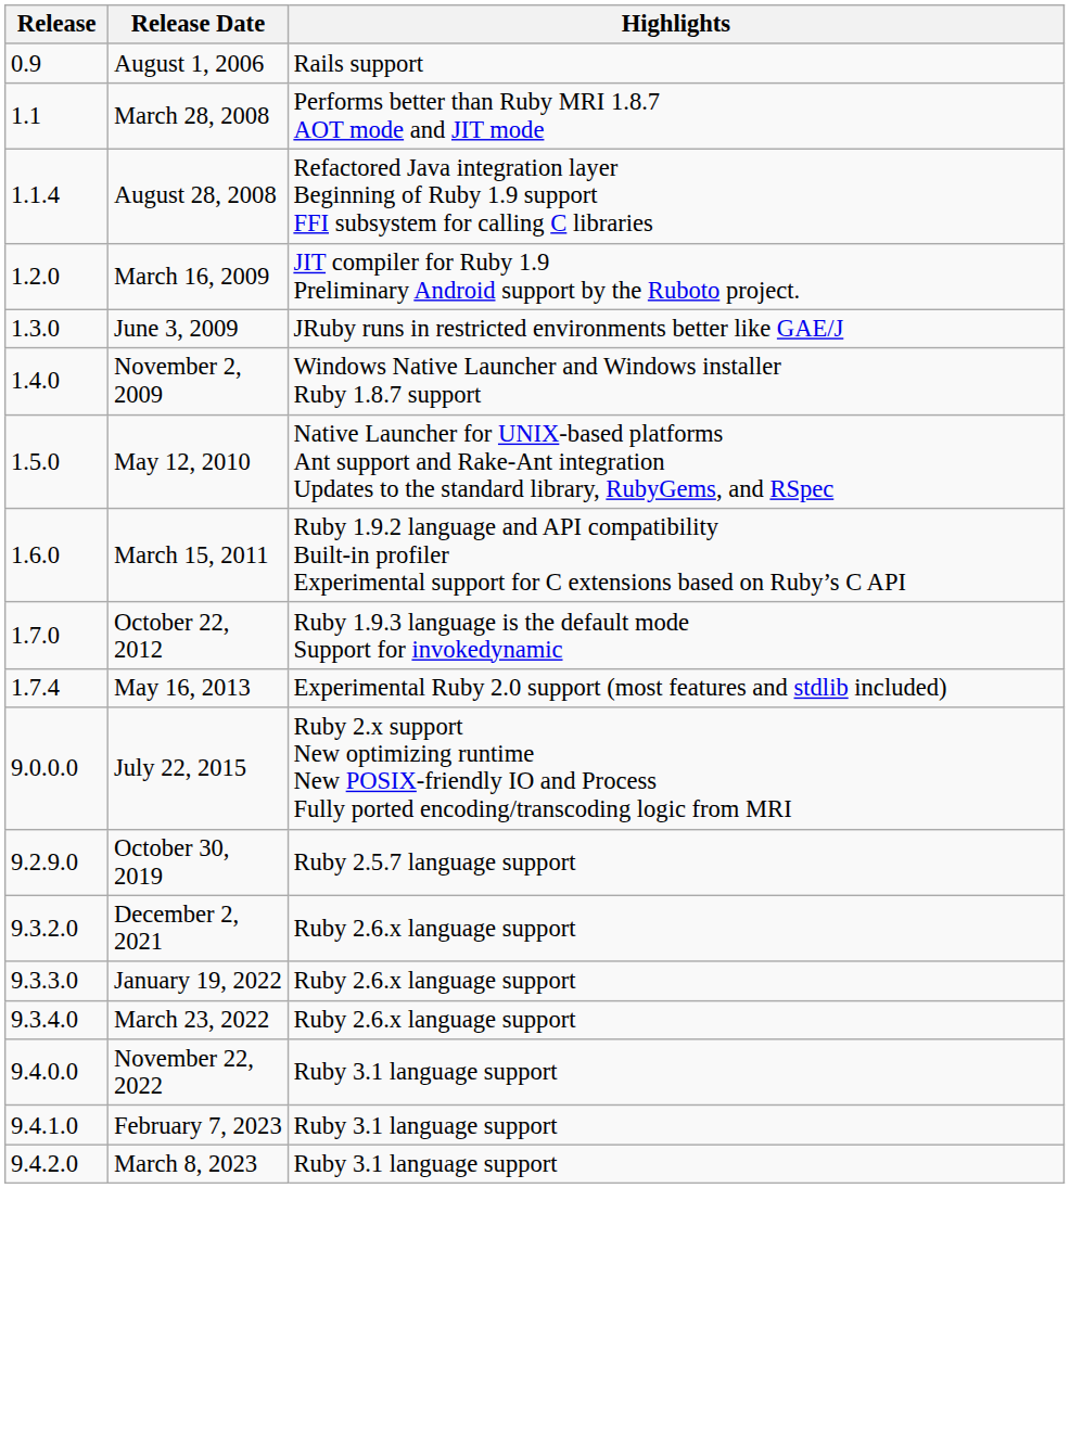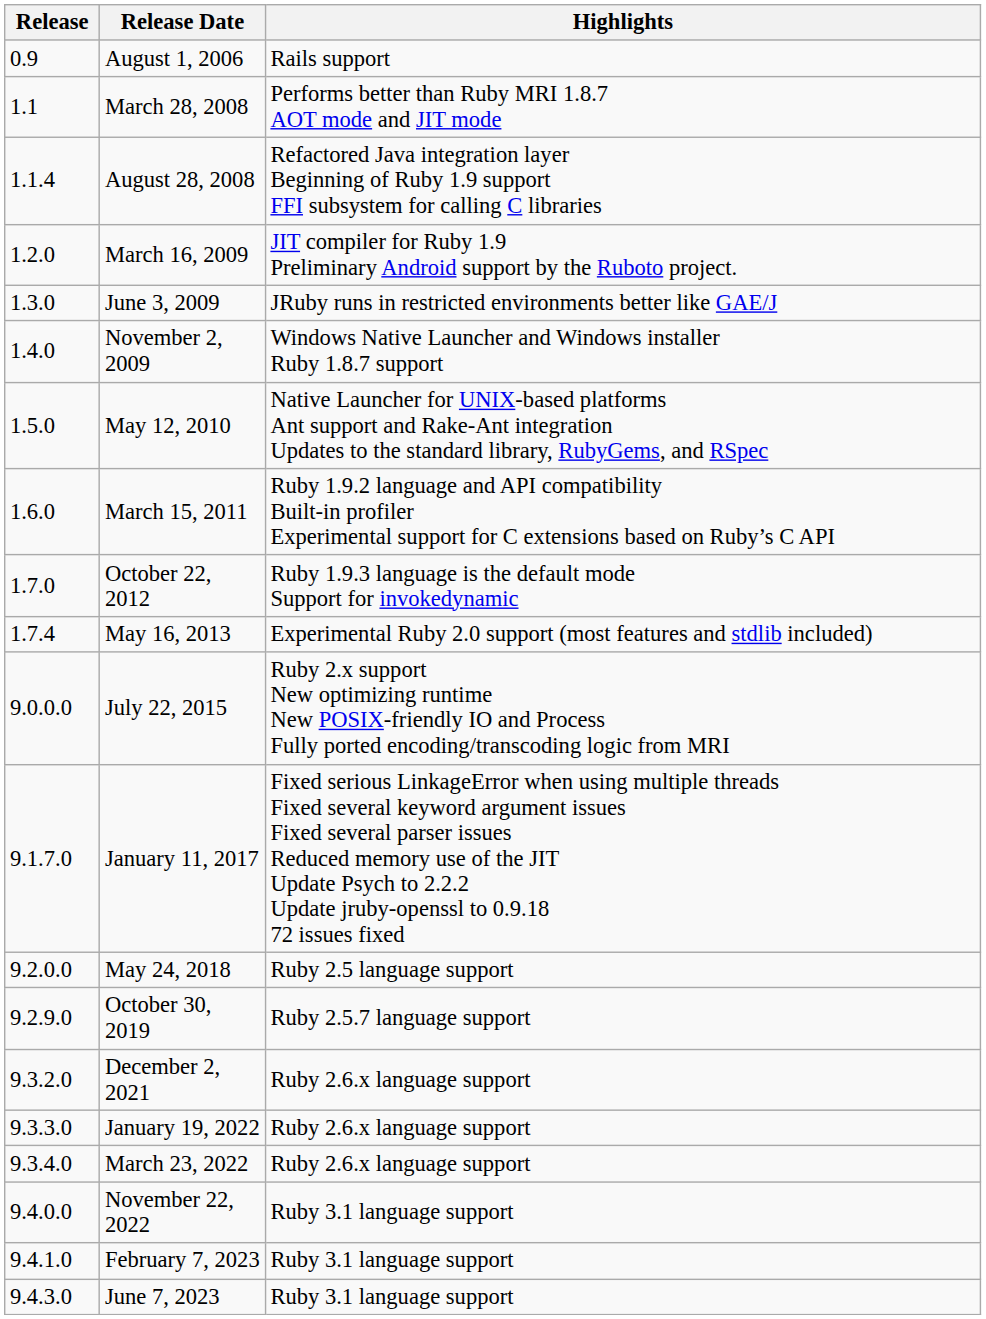+ row: 9.1.7.0 | January 11, 2017 | Fixed serious LinkageError when using multiple threads Fixed several keyword argument issues Fixed several parser issues Reduced memory use of the JIT Update Psych to 2.2.2 Update jruby-openssl to 0.9.18 72 issues fixed
+ row: 9.2.0.0 | May 24, 2018 | Ruby 2.5 language support
- row: 9.4.2.0 | March 8, 2023 | Ruby 3.1 language support
+ row: 9.4.3.0 | June 7, 2023 | Ruby 3.1 language support
